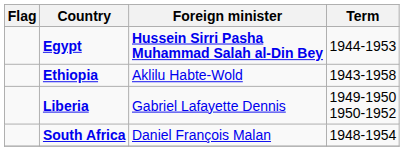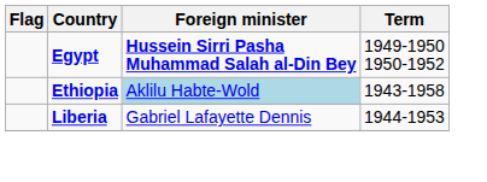Egypt | Term: 1944-1953 -> 1949-1950 1950-1952
Ethiopia | Foreign minister: no background -> lightblue background
Liberia | Term: 1949-1950 1950-1952 -> 1944-1953
- row: South Africa | Daniel François Malan | 1948-1954
